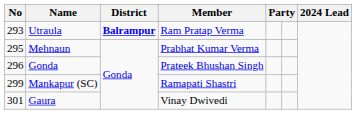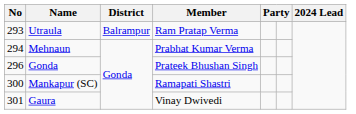Utraula | District: bold -> normal
Mehnaun | No: 295 -> 294
Mankapur (SC) | No: 299 -> 300
